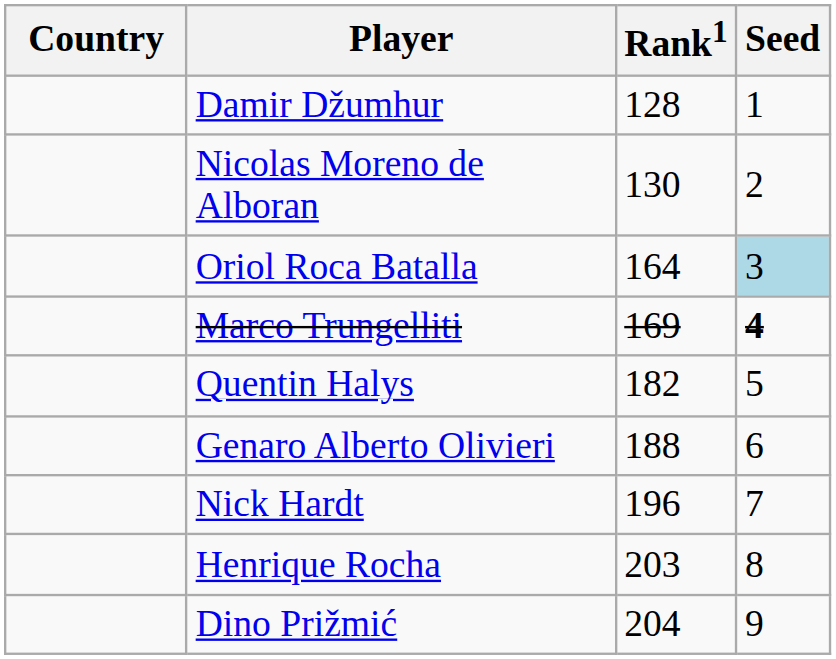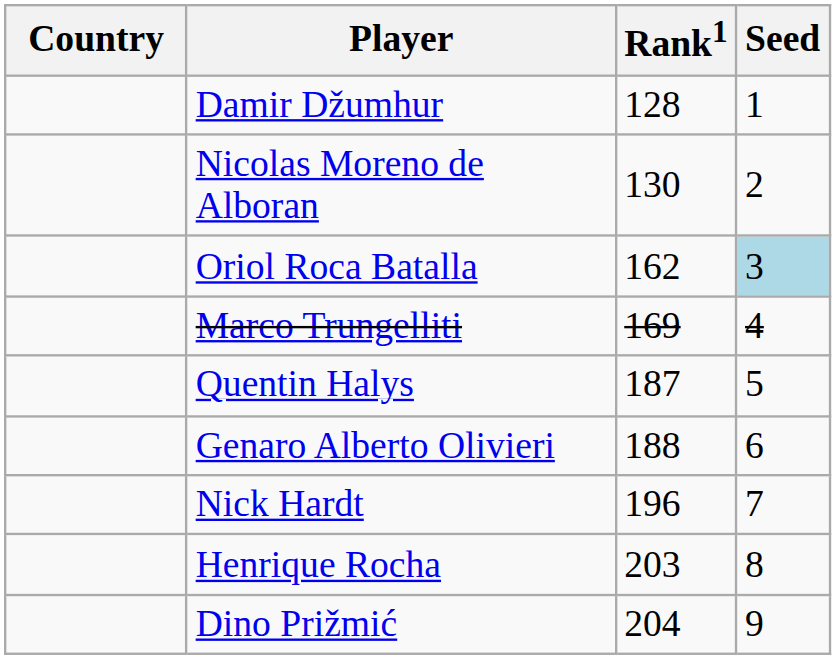Oriol Roca Batalla | Rank1: 164 -> 162
Marco Trungelliti | Seed: bold -> normal
Quentin Halys | Rank1: 182 -> 187
